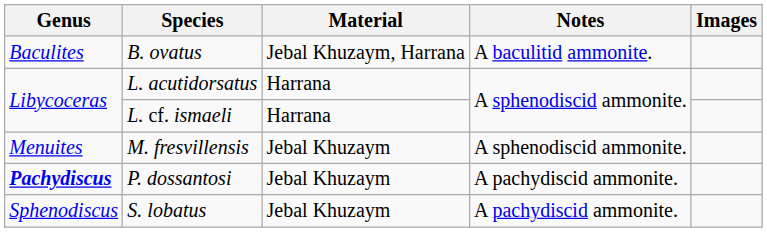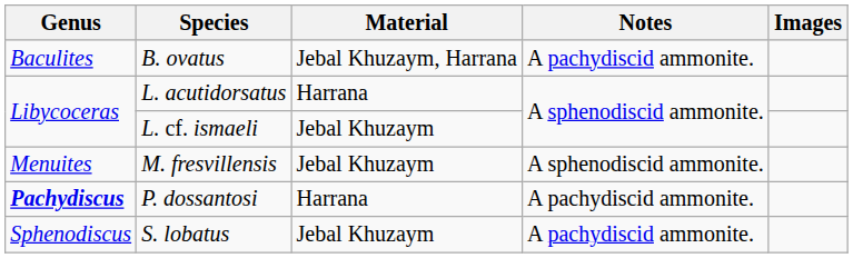B. ovatus | Notes: A baculitid ammonite. -> A pachydiscid ammonite.
L. cf. ismaeli | Material: Harrana -> Jebal Khuzaym
P. dossantosi | Material: Jebal Khuzaym -> Harrana
